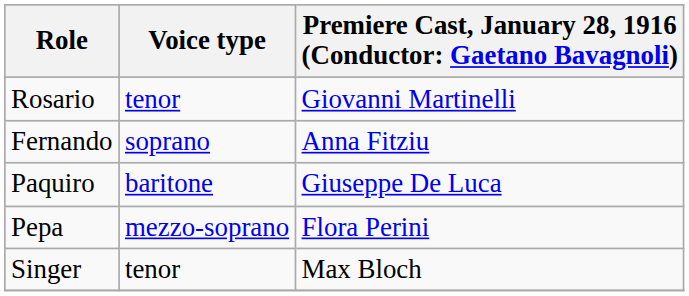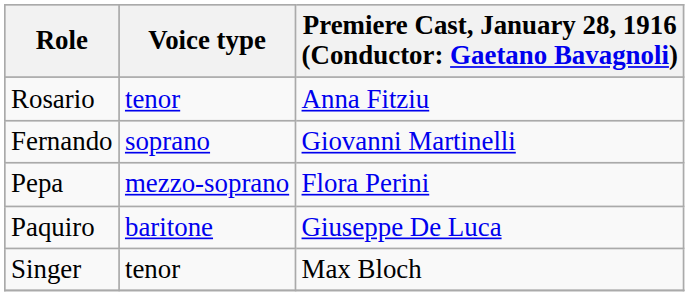Rosario | column 3: Giovanni Martinelli -> Anna Fitziu
Fernando | column 3: Anna Fitziu -> Giovanni Martinelli
rows swapped: Pepa <-> Paquiro
